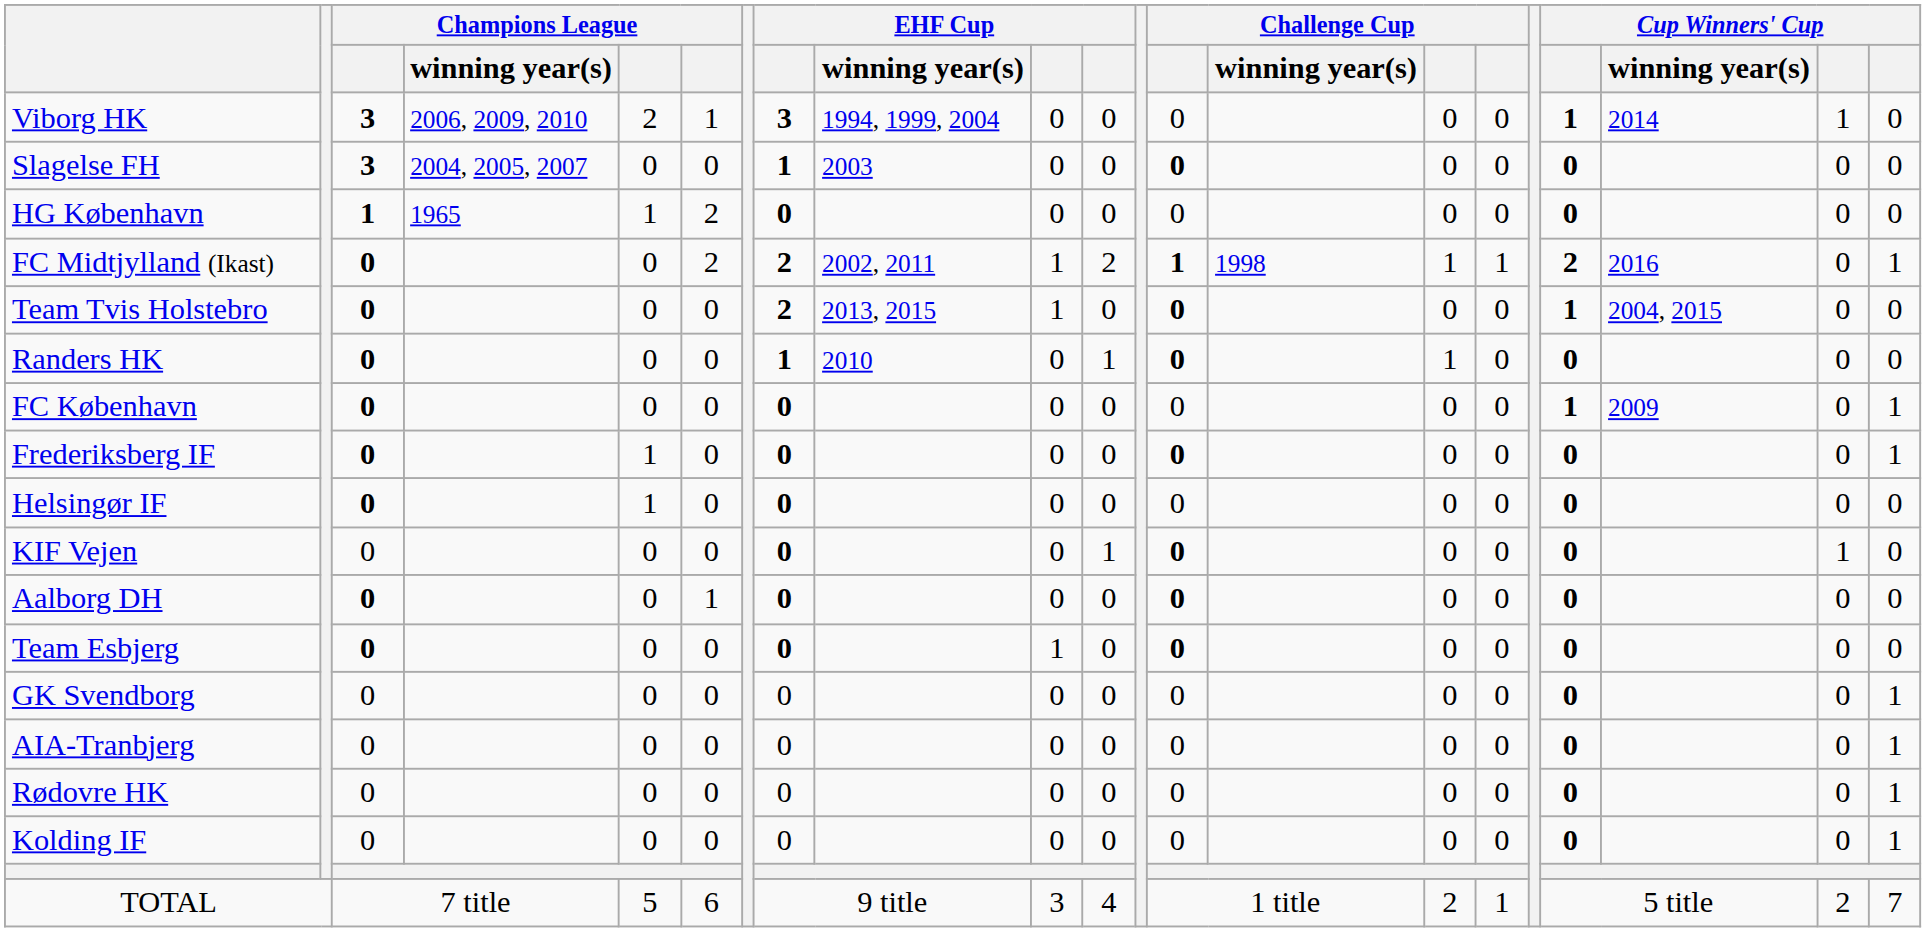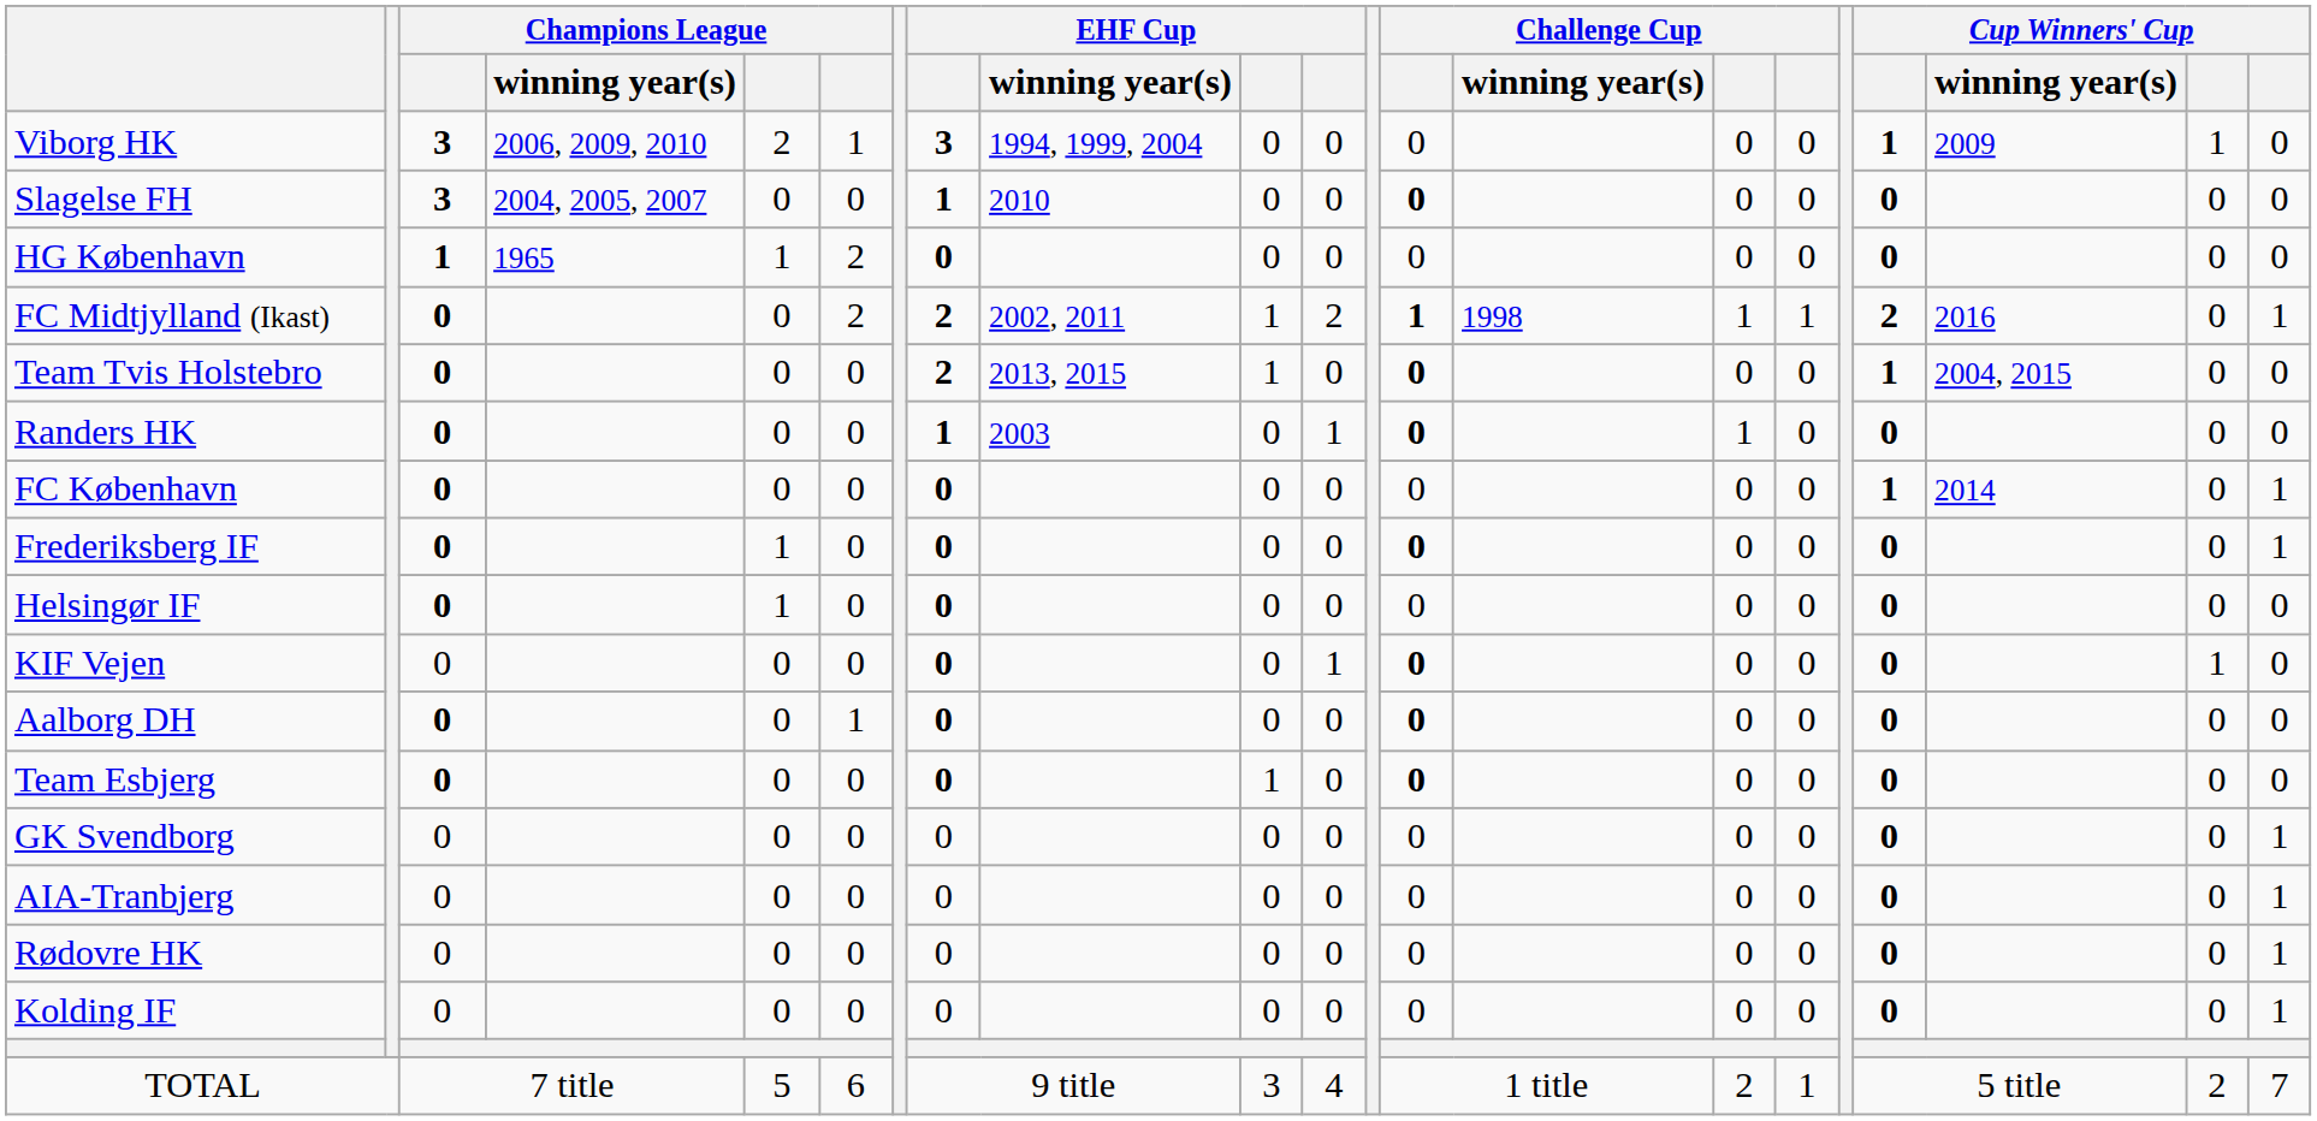Viborg HK | Cup Winners' Cup / winning year(s): 2014 -> 2009
Slagelse FH | EHF Cup / winning year(s): 2003 -> 2010
Randers HK | EHF Cup / winning year(s): 2010 -> 2003
FC København | Cup Winners' Cup / winning year(s): 2009 -> 2014
